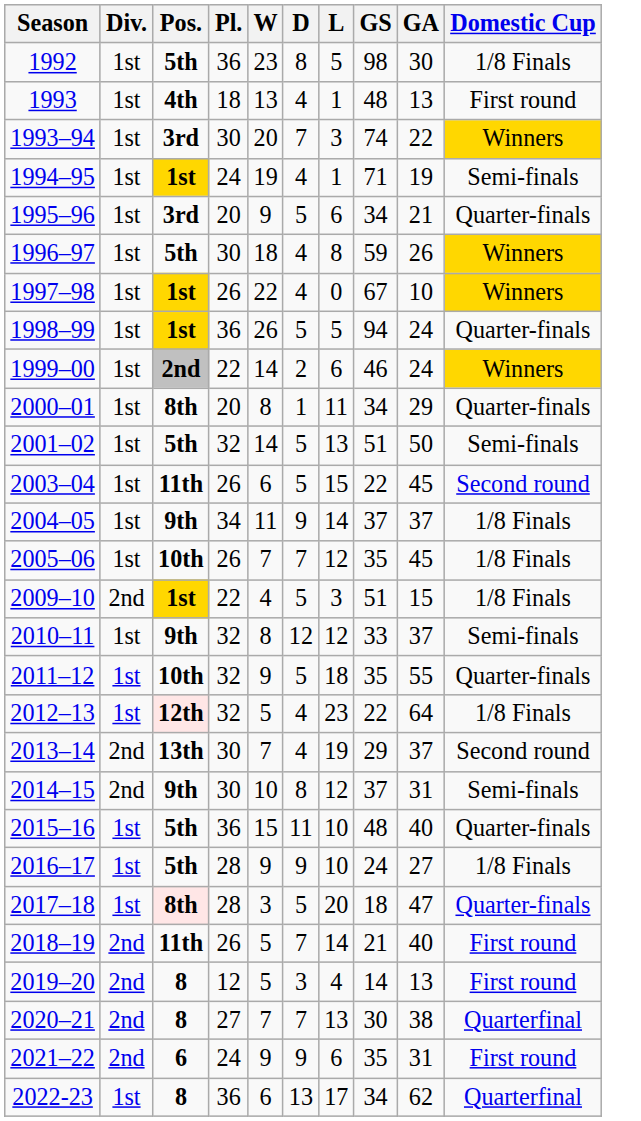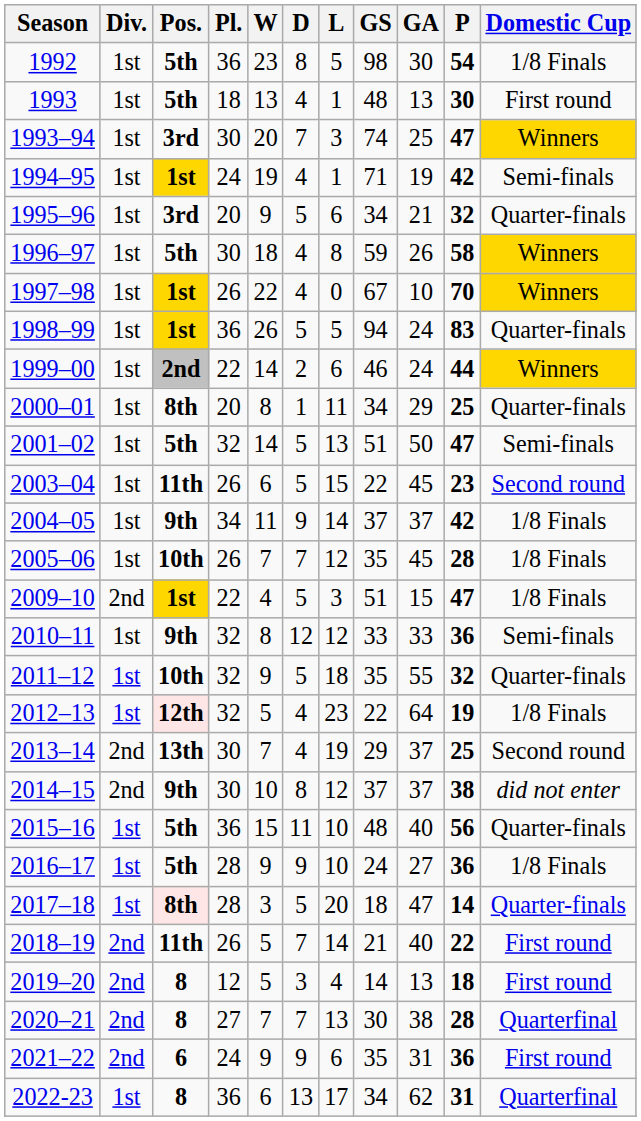+ column: P | 54 | 30 | 47 | 42 | 32 | 58 | 70 | 83 | 44 | 25 | 47 | 23 | 42 | 28 | 47 | 36 | 32 | 19 | 25 | 38 | 56 | 36 | 14 | 22 | 18 | 28 | 36 | 31
1993 | Pos.: 4th -> 5th
1993–94 | GA: 22 -> 25
2010–11 | GA: 37 -> 33
2014–15 | GA: 31 -> 37
2014–15 | Domestic Cup: Semi-finals -> did not enter
